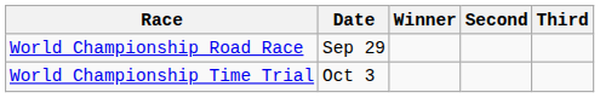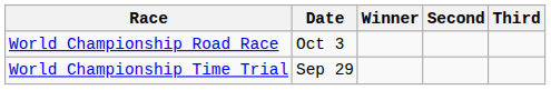World Championship Road Race | Date: Sep 29 -> Oct 3
World Championship Time Trial | Date: Oct 3 -> Sep 29
